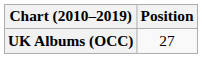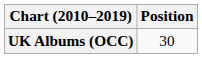UK Albums (OCC) | Position: 27 -> 30
